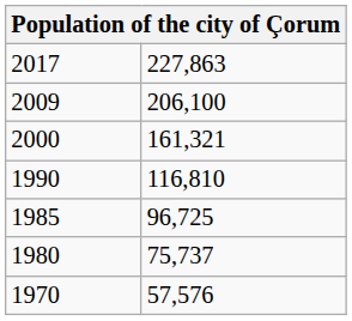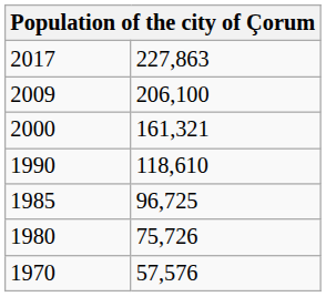1990 | column 2: 116,810 -> 118,610
1980 | column 2: 75,737 -> 75,726
